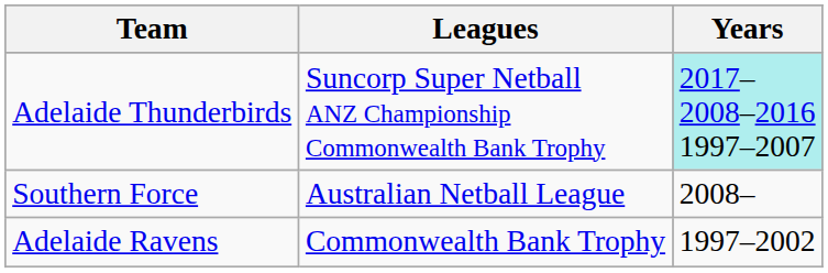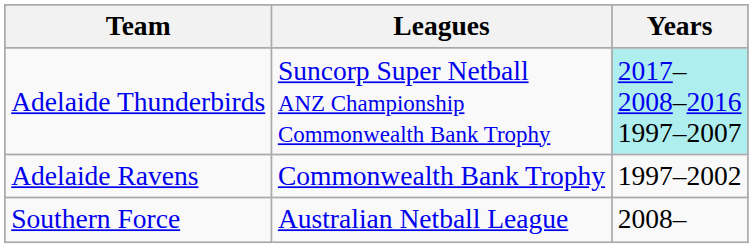rows swapped: Southern Force <-> Adelaide Ravens
